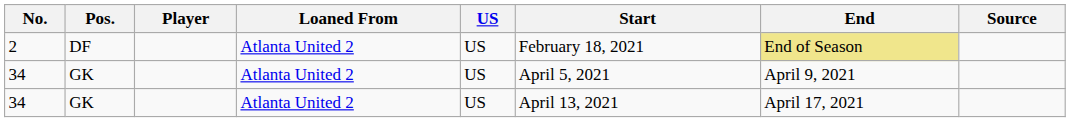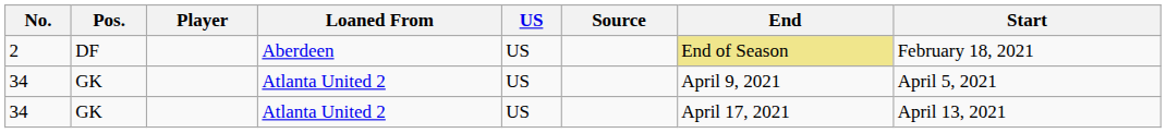columns swapped: Start <-> Source
2 | Loaned From: Atlanta United 2 -> Aberdeen
